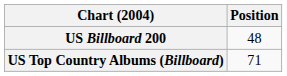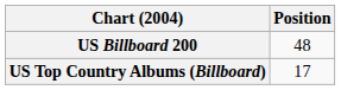US Top Country Albums (Billboard) | Position: 71 -> 17
